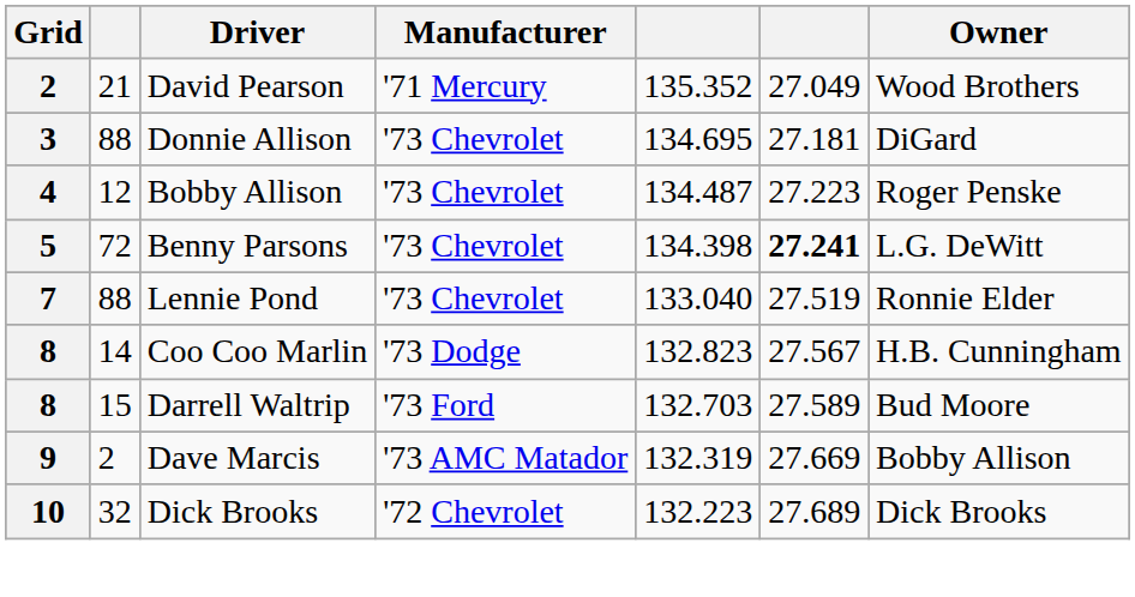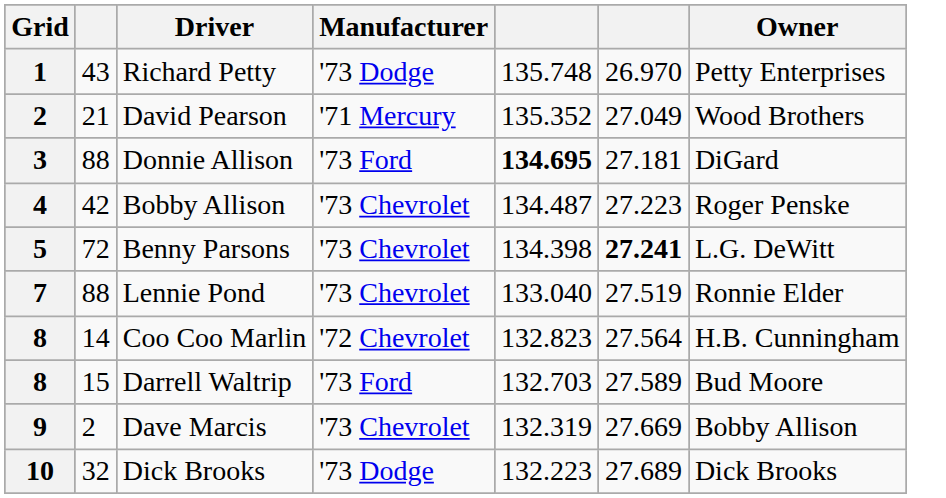+ row: 1 | 43 | Richard Petty | '73 Dodge | 135.748 | 26.970 | Petty Enterprises
3 | Manufacturer: '73 Chevrolet -> '73 Ford
3 | column 5: normal -> bold
4 | column 2: 12 -> 42
8 / Coo Coo Marlin | Manufacturer: '73 Dodge -> '72 Chevrolet
8 / Coo Coo Marlin | column 6: 27.567 -> 27.564
9 | Manufacturer: '73 AMC Matador -> '73 Chevrolet
10 | Manufacturer: '72 Chevrolet -> '73 Dodge
